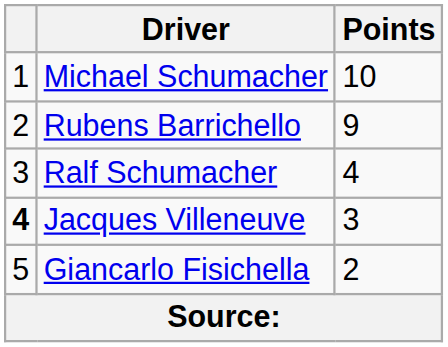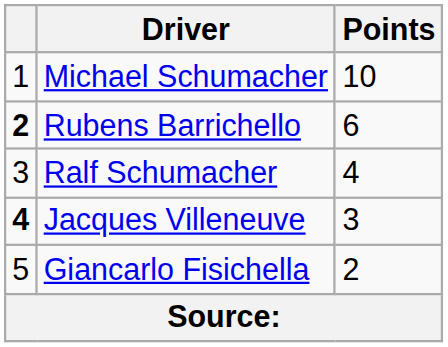Rubens Barrichello | column 1: normal -> bold
Rubens Barrichello | Points: 9 -> 6
